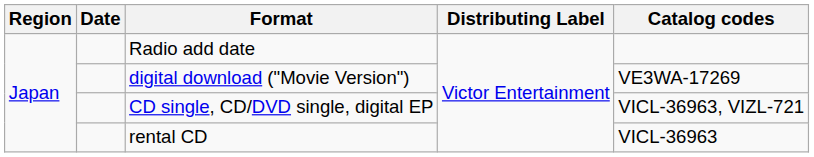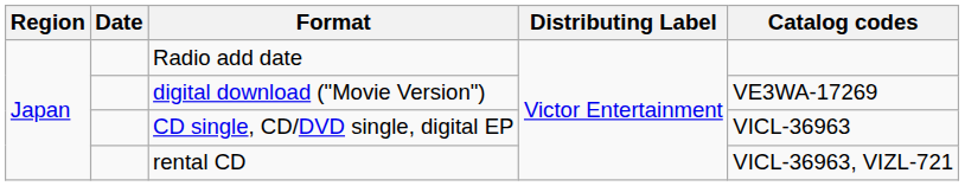CD single, CD/DVD single, digital EP | Catalog codes: VICL-36963, VIZL-721 -> VICL-36963
rental CD | Catalog codes: VICL-36963 -> VICL-36963, VIZL-721
